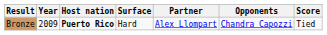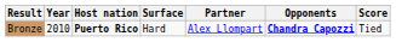Bronze | Year: 2009 -> 2010
Bronze | Opponents: normal -> bold
